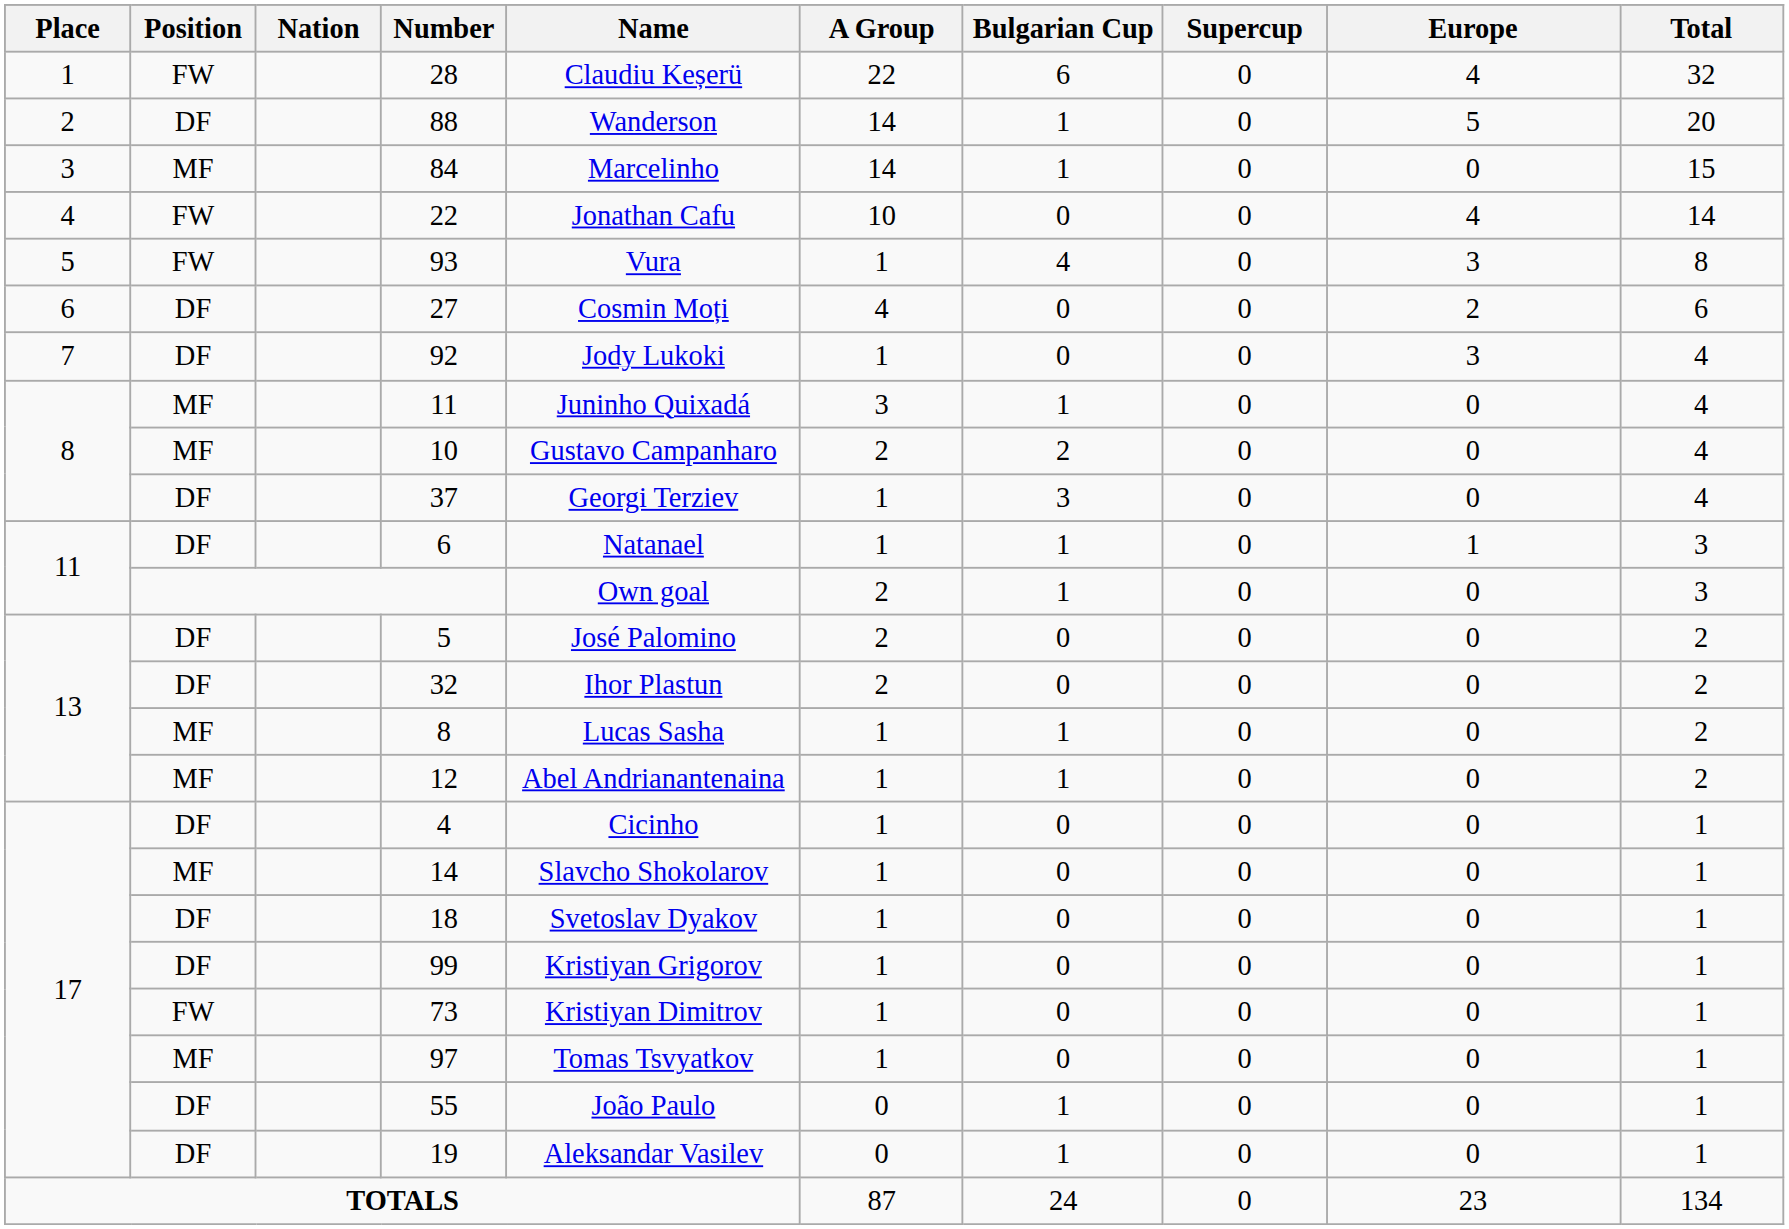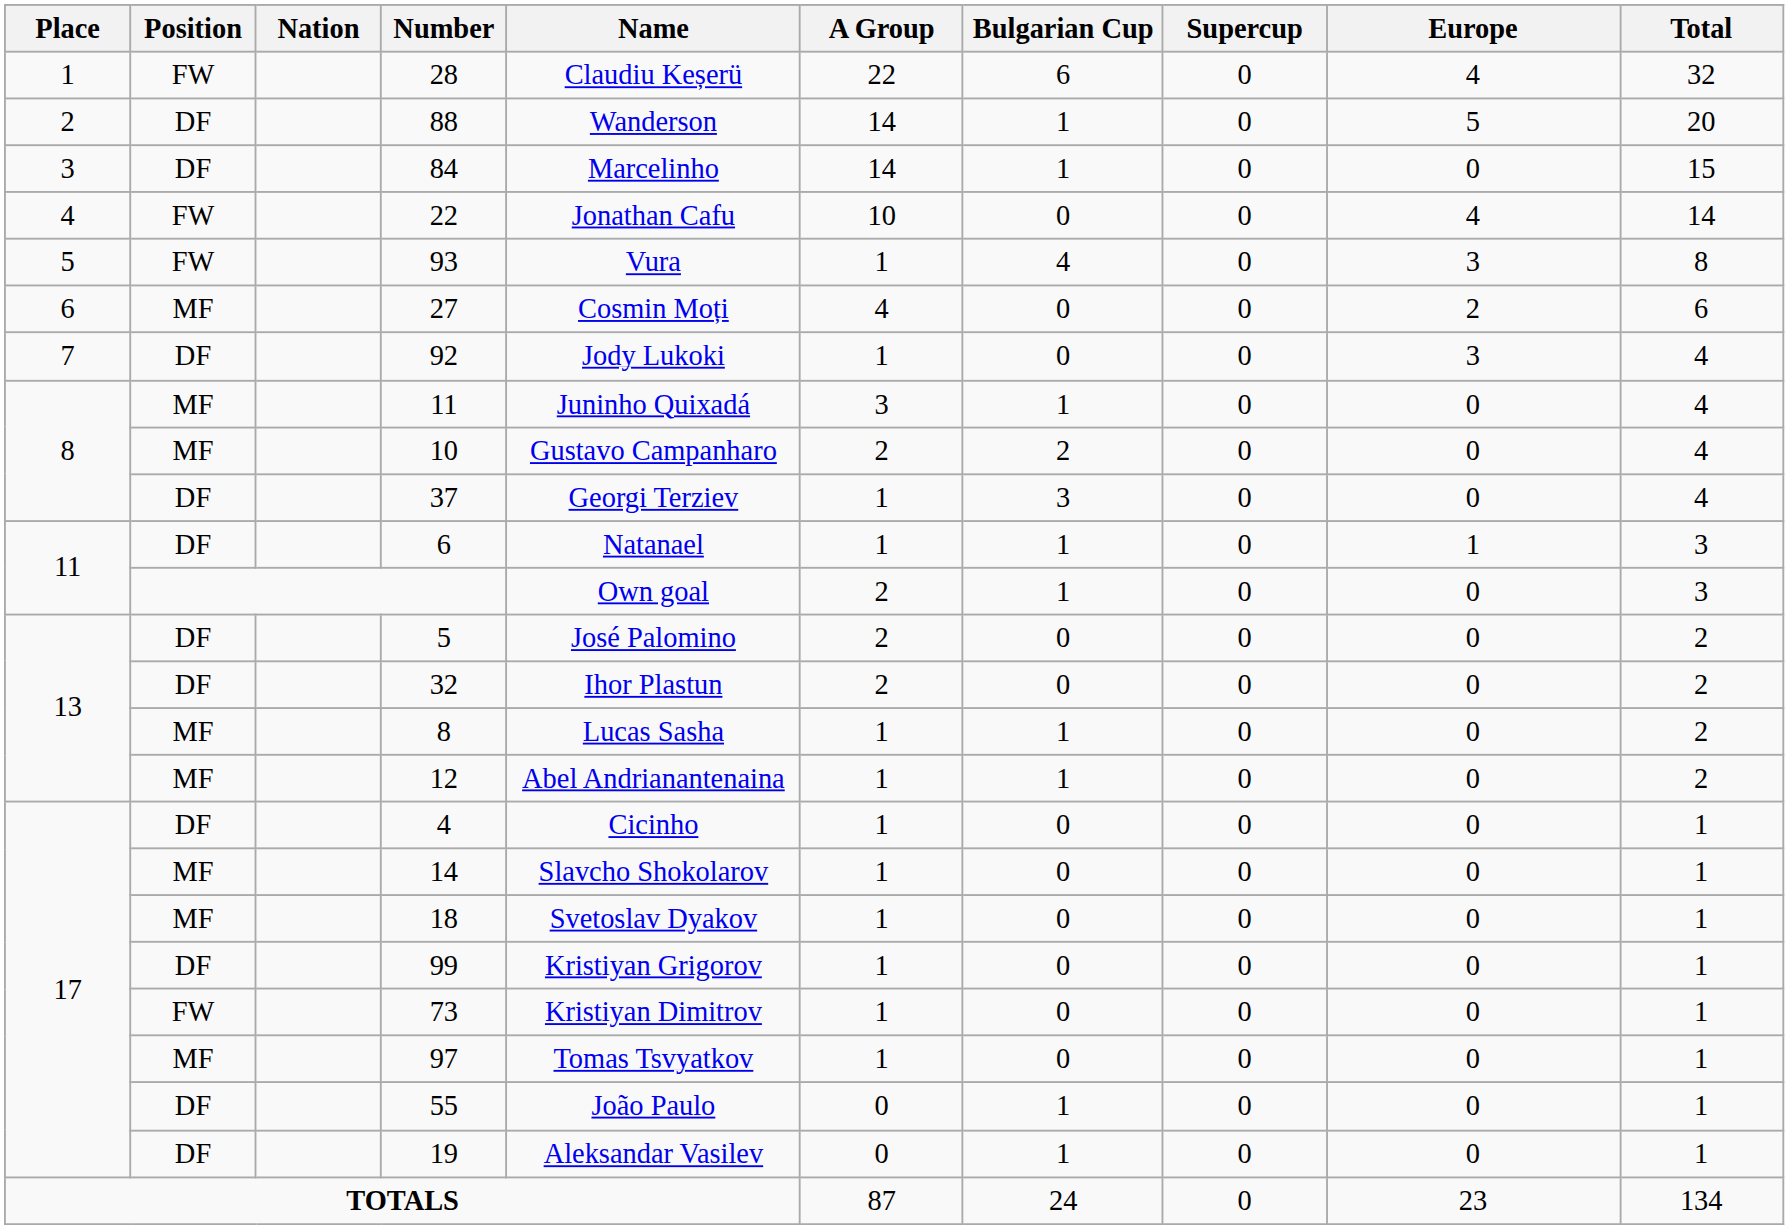84 | Position: MF -> DF
27 | Position: DF -> MF
18 | Position: DF -> MF
